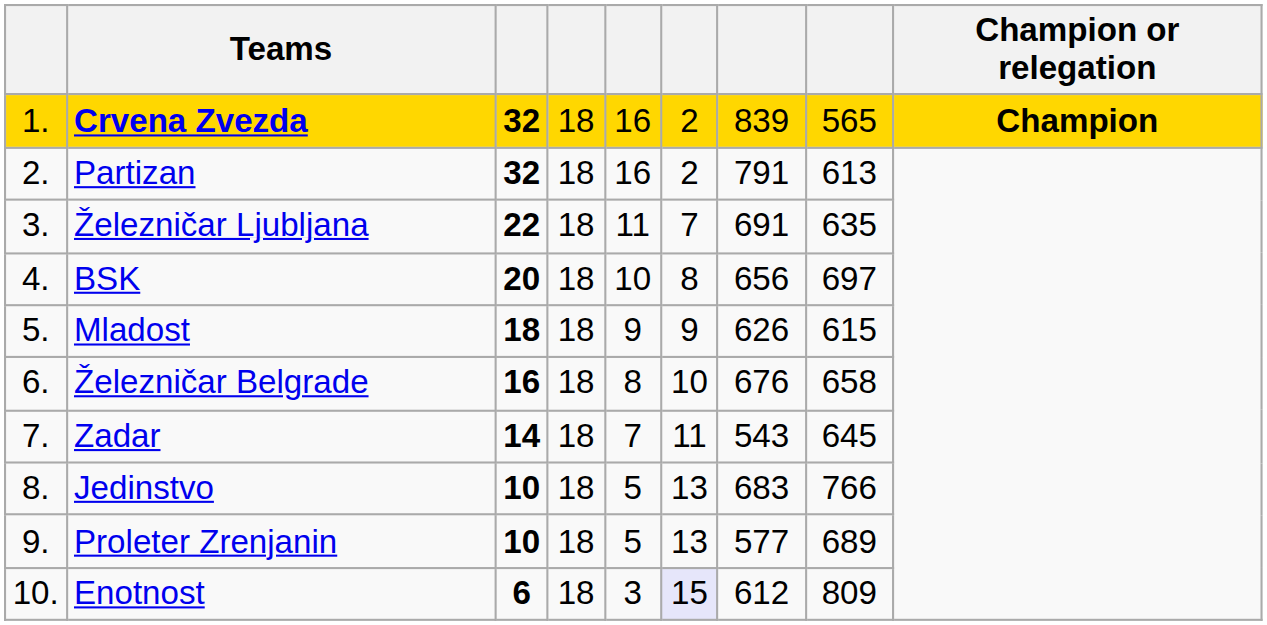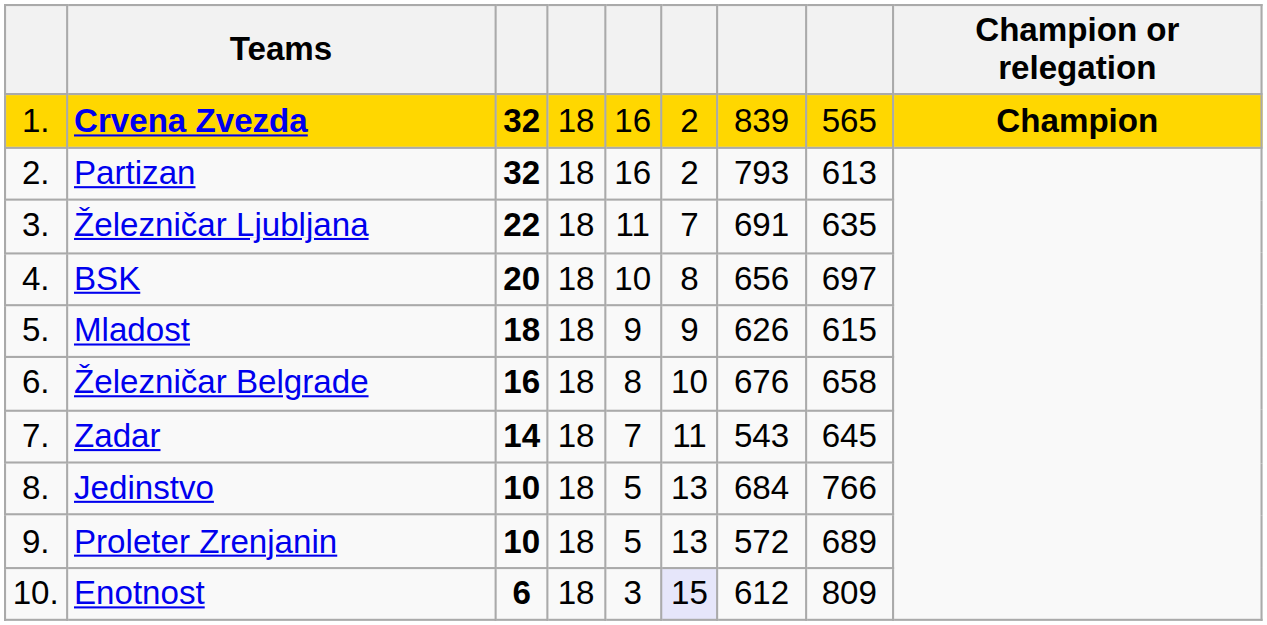Partizan | column 7: 791 -> 793
Jedinstvo | column 7: 683 -> 684
Proleter Zrenjanin | column 7: 577 -> 572
